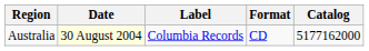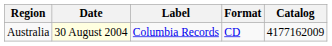Australia | Catalog: 5177162000 -> 4177162009
